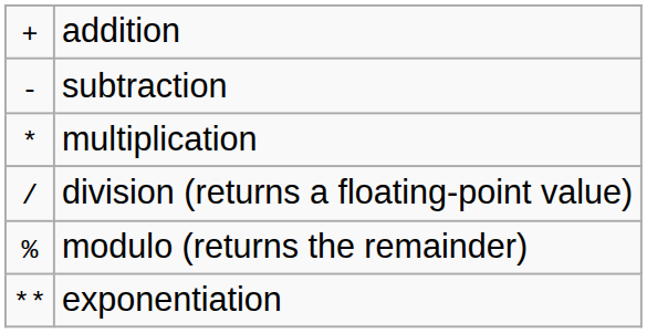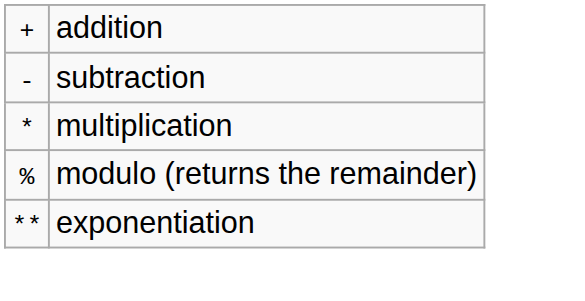- row: / | division (returns a floating-point value)
